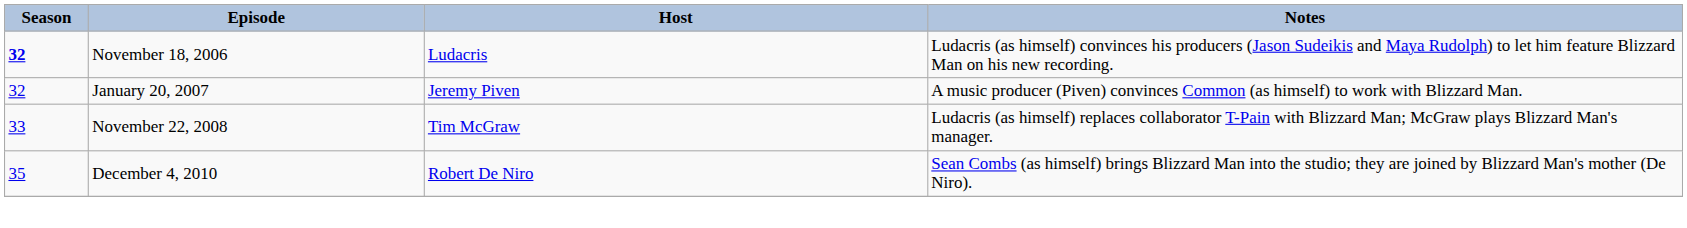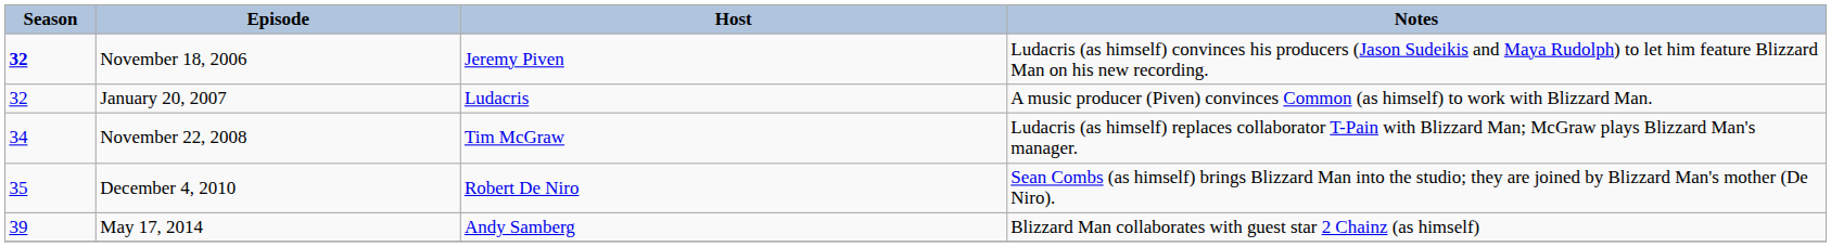November 18, 2006 | Host: Ludacris -> Jeremy Piven
January 20, 2007 | Host: Jeremy Piven -> Ludacris
November 22, 2008 | Season: 33 -> 34
+ row: 39 | May 17, 2014 | Andy Samberg | Blizzard Man collaborates with guest star 2 Chainz (as himself)
